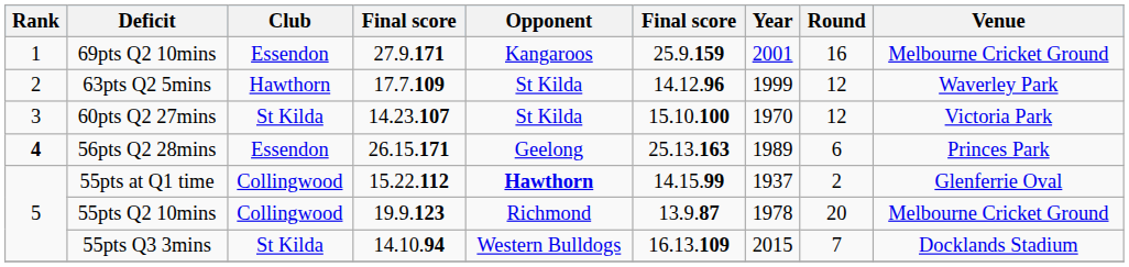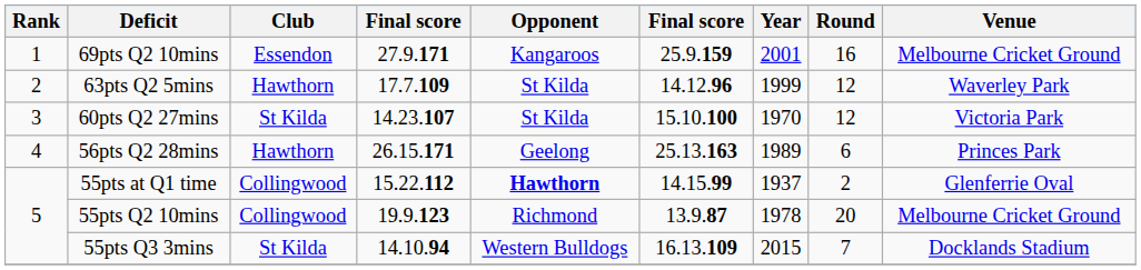56pts Q2 28mins | Rank: bold -> normal
56pts Q2 28mins | Club: Essendon -> Hawthorn
